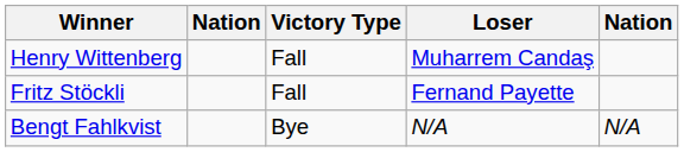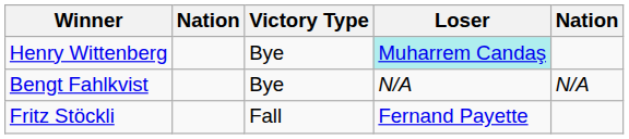Henry Wittenberg | Victory Type: Fall -> Bye
Henry Wittenberg | Loser: no background -> paleturquoise background
rows swapped: Fritz Stöckli <-> Bengt Fahlkvist
